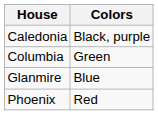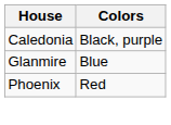- row: Columbia | Green
